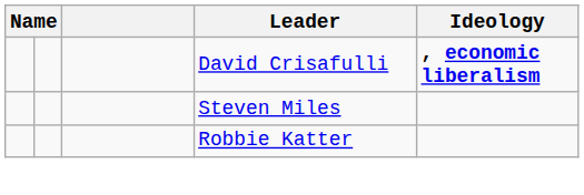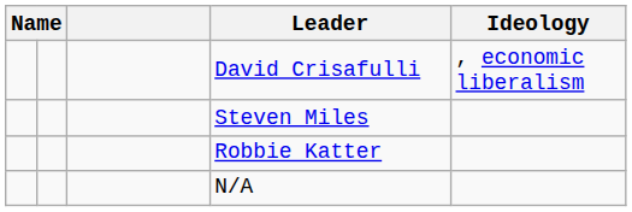David Crisafulli | Ideology: bold -> normal
+ row: N/A
